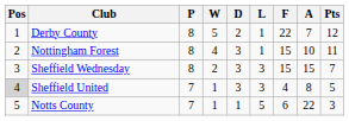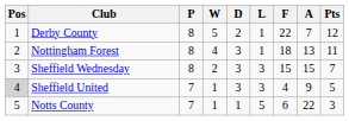Nottingham Forest | F: 15 -> 18
Nottingham Forest | A: 10 -> 13
Sheffield United | A: 8 -> 9
